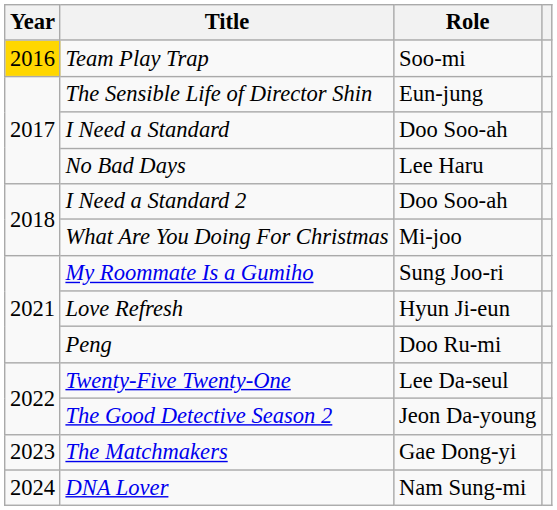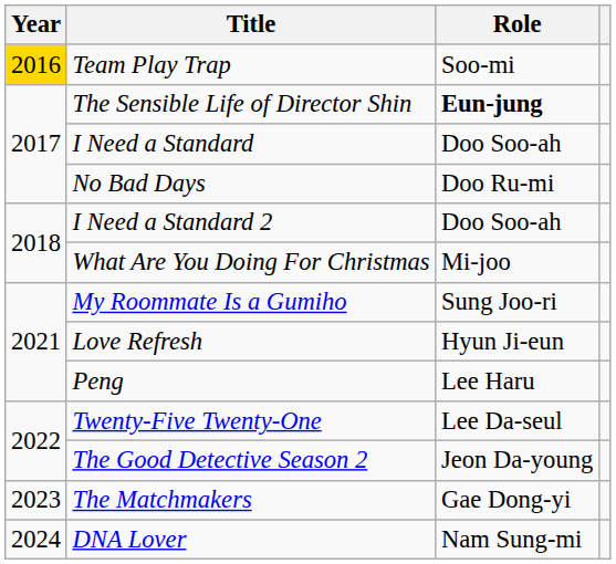The Sensible Life of Director Shin | Role: normal -> bold
No Bad Days | Role: Lee Haru -> Doo Ru-mi
Peng | Role: Doo Ru-mi -> Lee Haru
